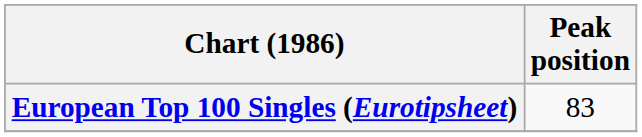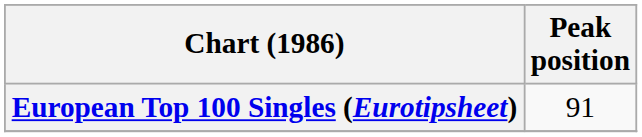European Top 100 Singles (Eurotipsheet) | Peak position: 83 -> 91
